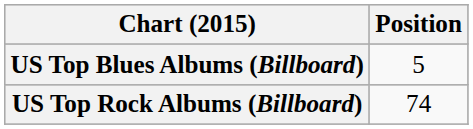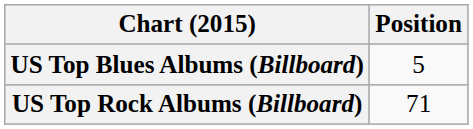US Top Rock Albums (Billboard) | Position: 74 -> 71
